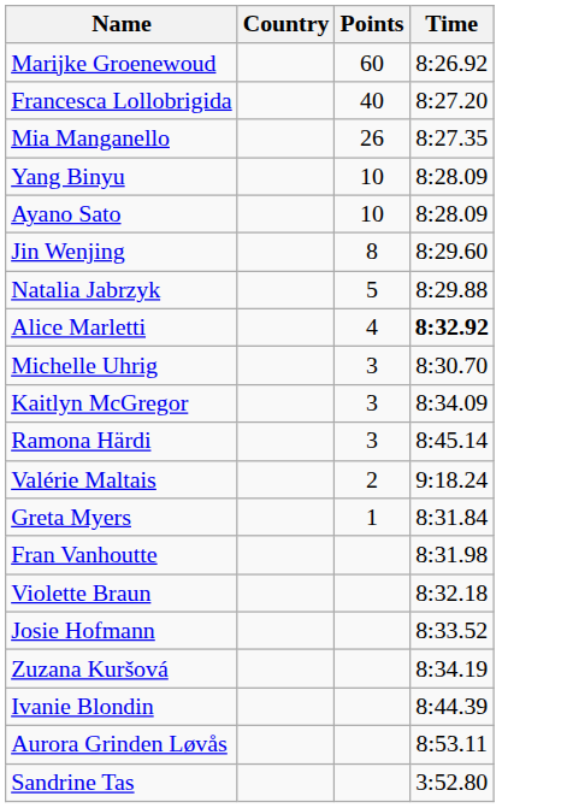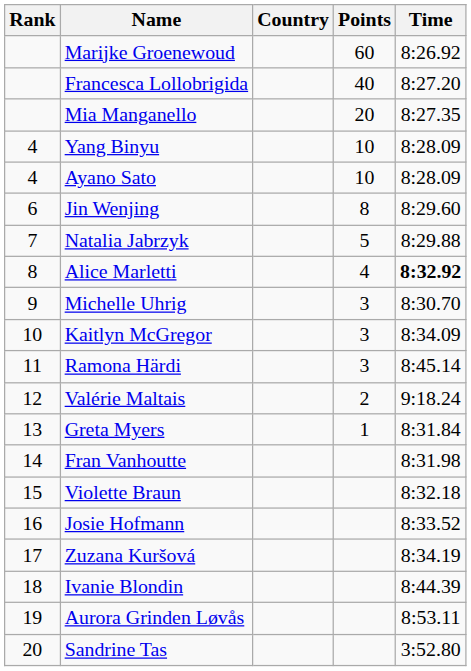+ column: Rank | 4 | 4 | 6 | 7 | 8 | 9 | 10 | 11 | 12 | 13 | 14 | 15 | 16 | 17 | 18 | 19 | 20
Mia Manganello | Points: 26 -> 20
